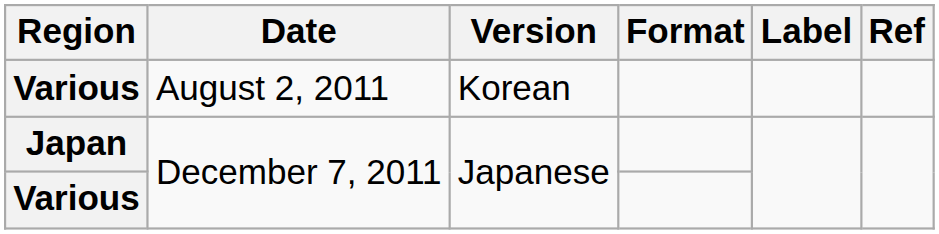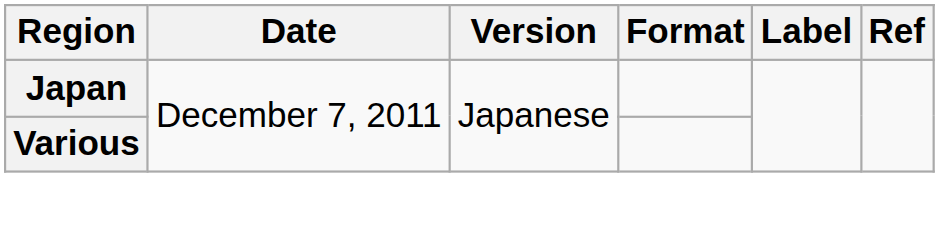- row: Various | August 2, 2011 | Korean
